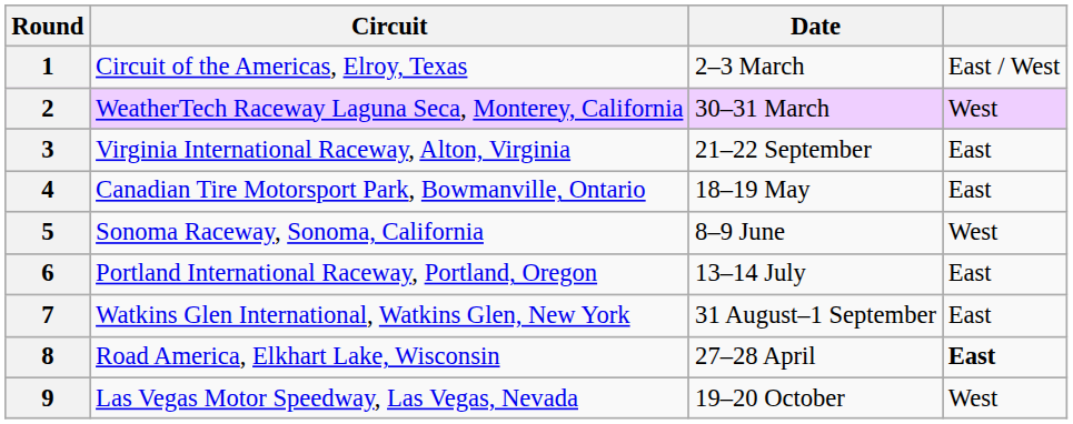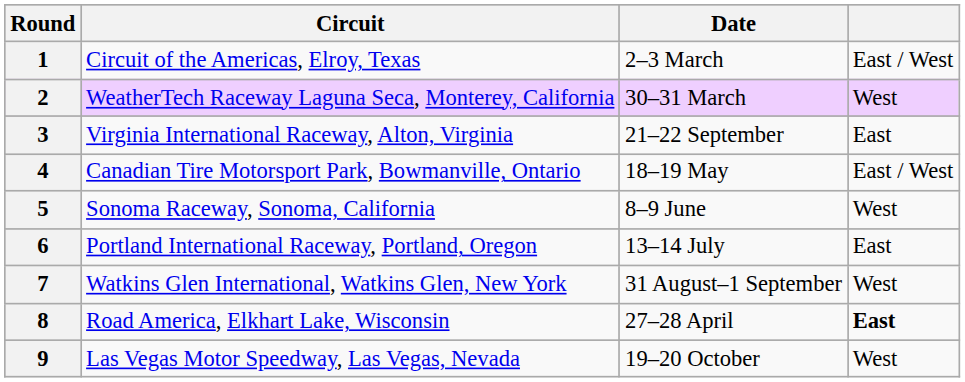4 | column 4: East -> East / West
7 | column 4: East -> West
